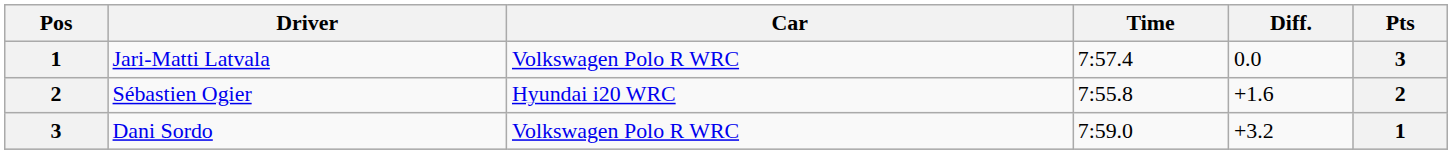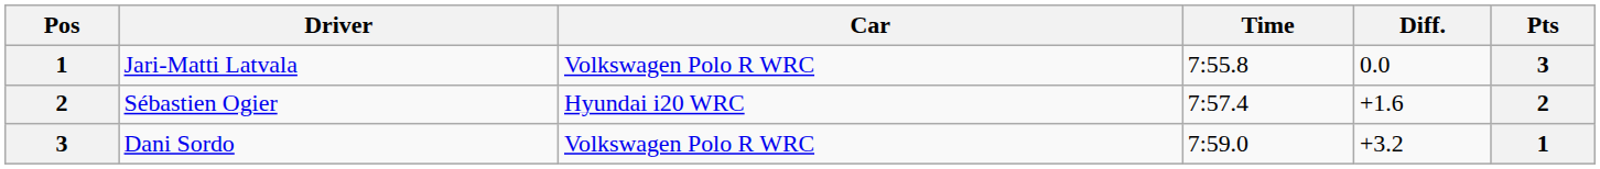Jari-Matti Latvala | Time: 7:57.4 -> 7:55.8
Sébastien Ogier | Time: 7:55.8 -> 7:57.4
